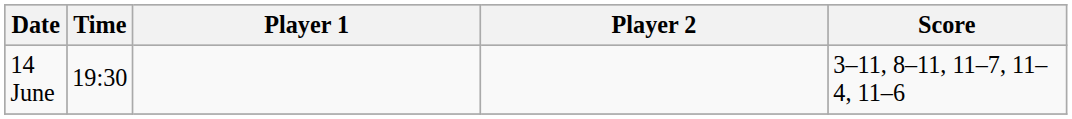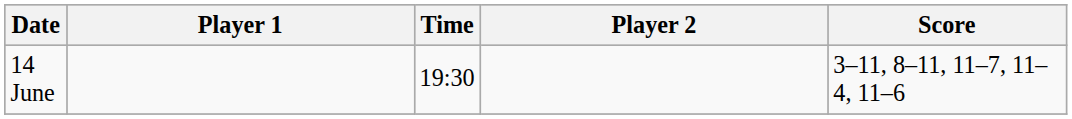columns swapped: Time <-> Player 1
